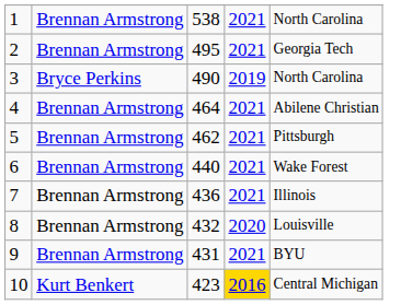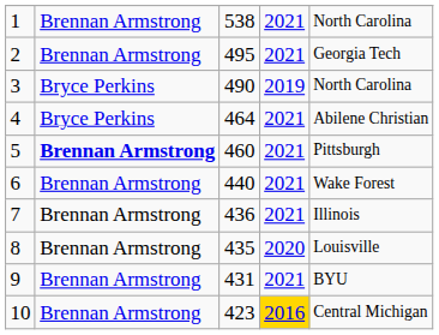4 | column 2: Brennan Armstrong -> Bryce Perkins
5 | column 2: normal -> bold
5 | column 3: 462 -> 460
8 | column 3: 432 -> 435
10 | column 2: Kurt Benkert -> Brennan Armstrong
